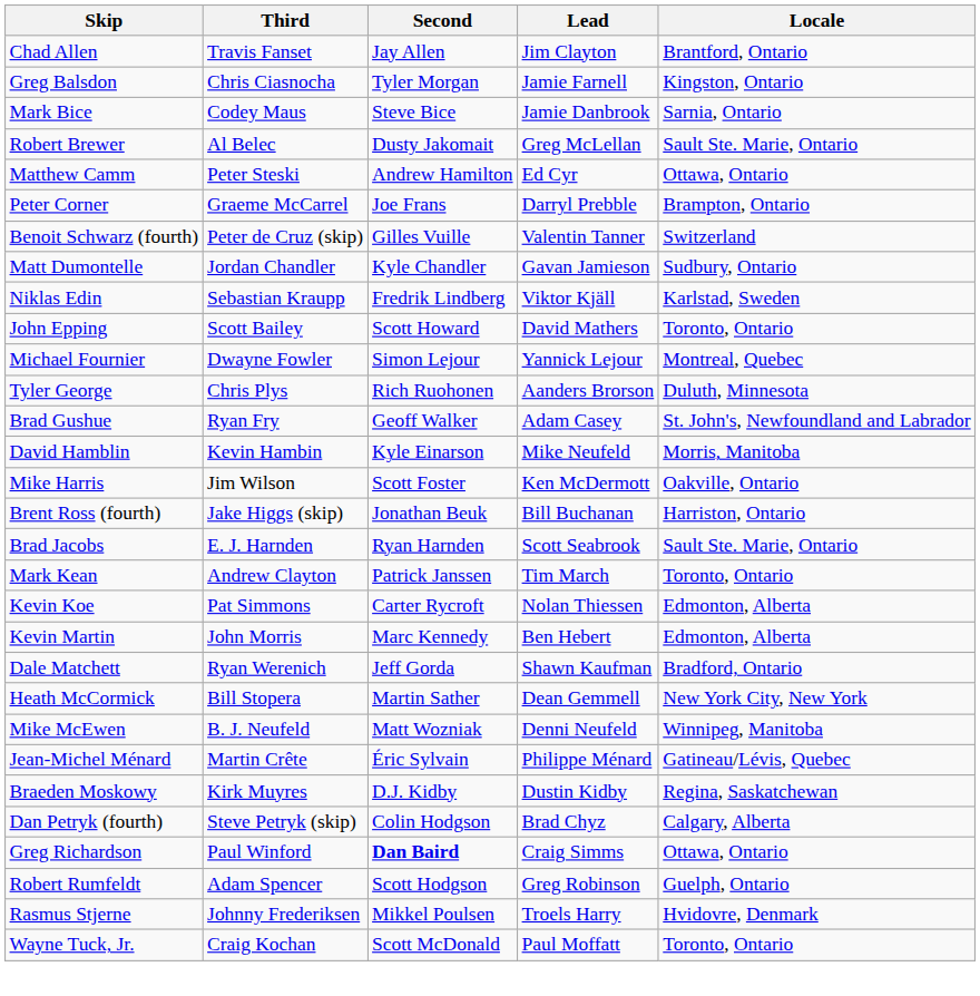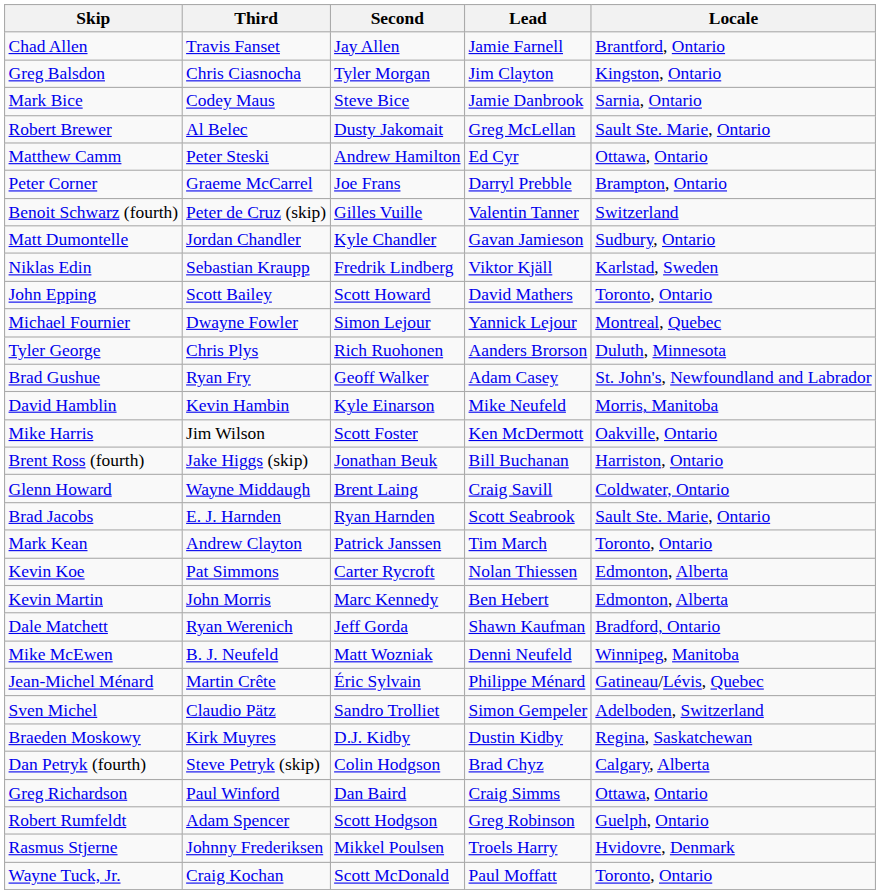Chad Allen | Lead: Jim Clayton -> Jamie Farnell
Greg Balsdon | Lead: Jamie Farnell -> Jim Clayton
+ row: Glenn Howard | Wayne Middaugh | Brent Laing | Craig Savill | Coldwater, Ontario
- row: Heath McCormick | Bill Stopera | Martin Sather | Dean Gemmell | New York City, New York
+ row: Sven Michel | Claudio Pätz | Sandro Trolliet | Simon Gempeler | Adelboden, Switzerland
Greg Richardson | Second: bold -> normal
